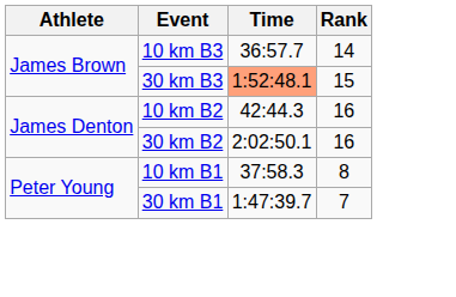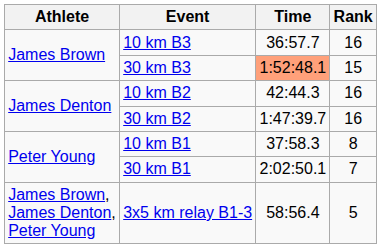10 km B3 | Rank: 14 -> 16
30 km B2 | Time: 2:02:50.1 -> 1:47:39.7
30 km B1 | Time: 1:47:39.7 -> 2:02:50.1
+ row: James Brown, James Denton, Peter Young | 3x5 km relay B1-3 | 58:56.4 | 5
